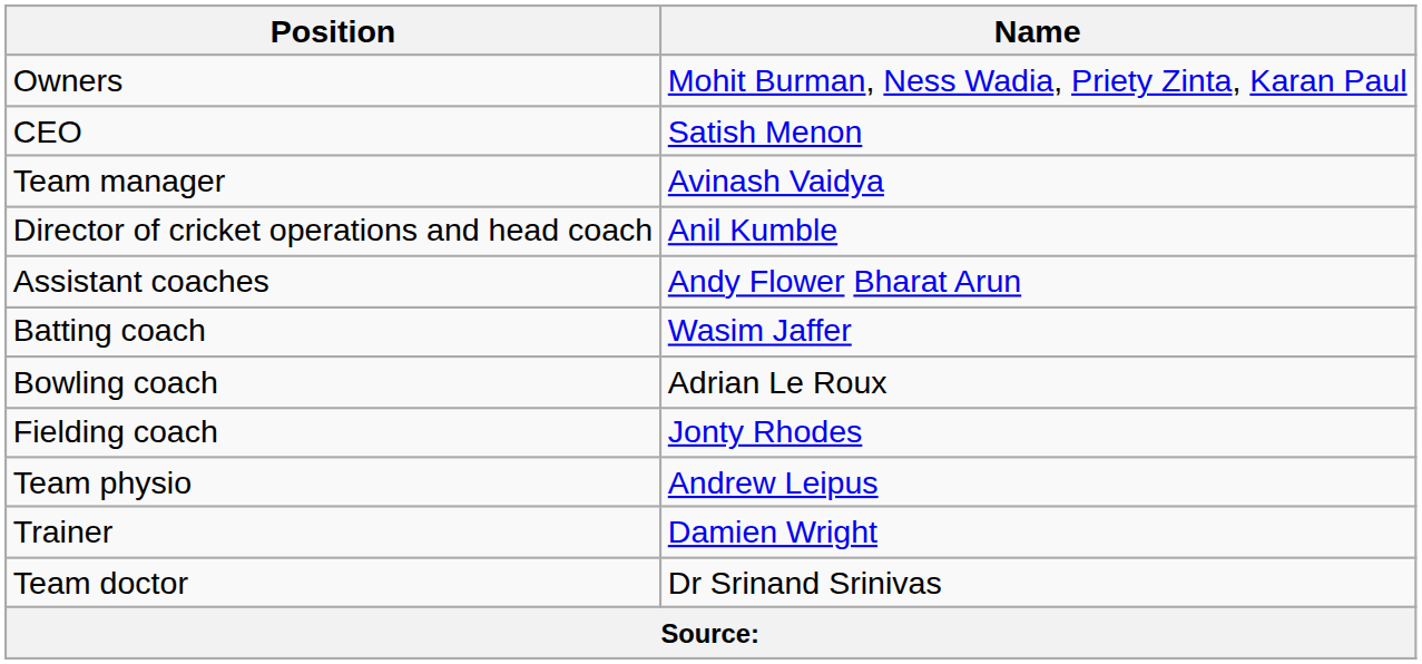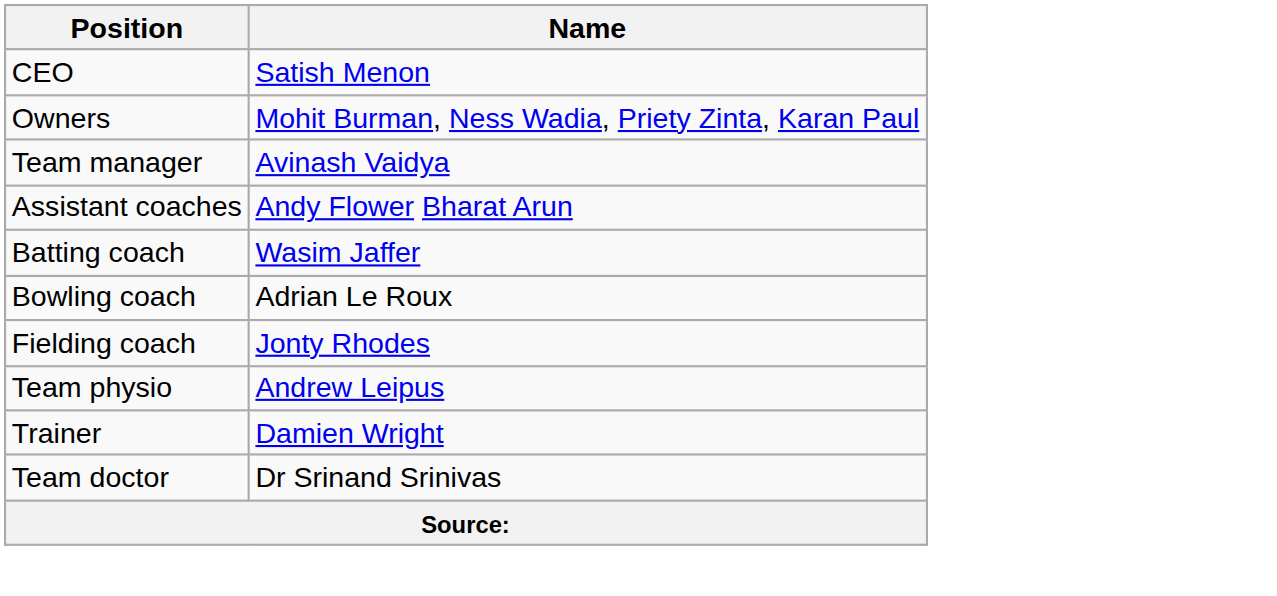rows swapped: Owners <-> CEO
- row: Director of cricket operations and head coach | Anil Kumble
